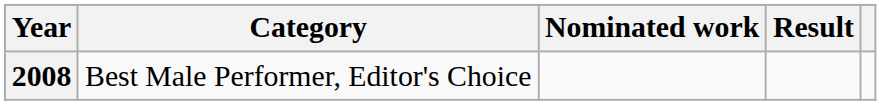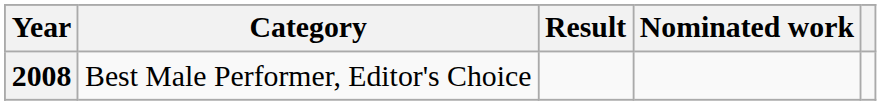columns swapped: Nominated work <-> Result
